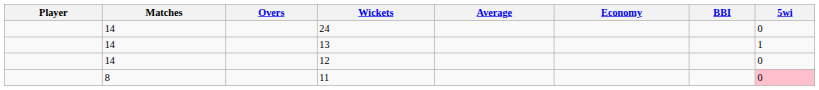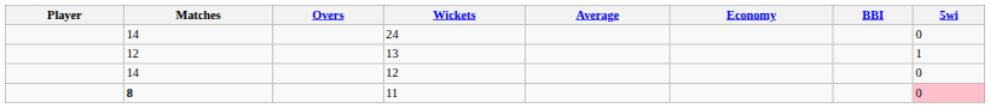13 | Matches: 14 -> 12
11 | Matches: normal -> bold
